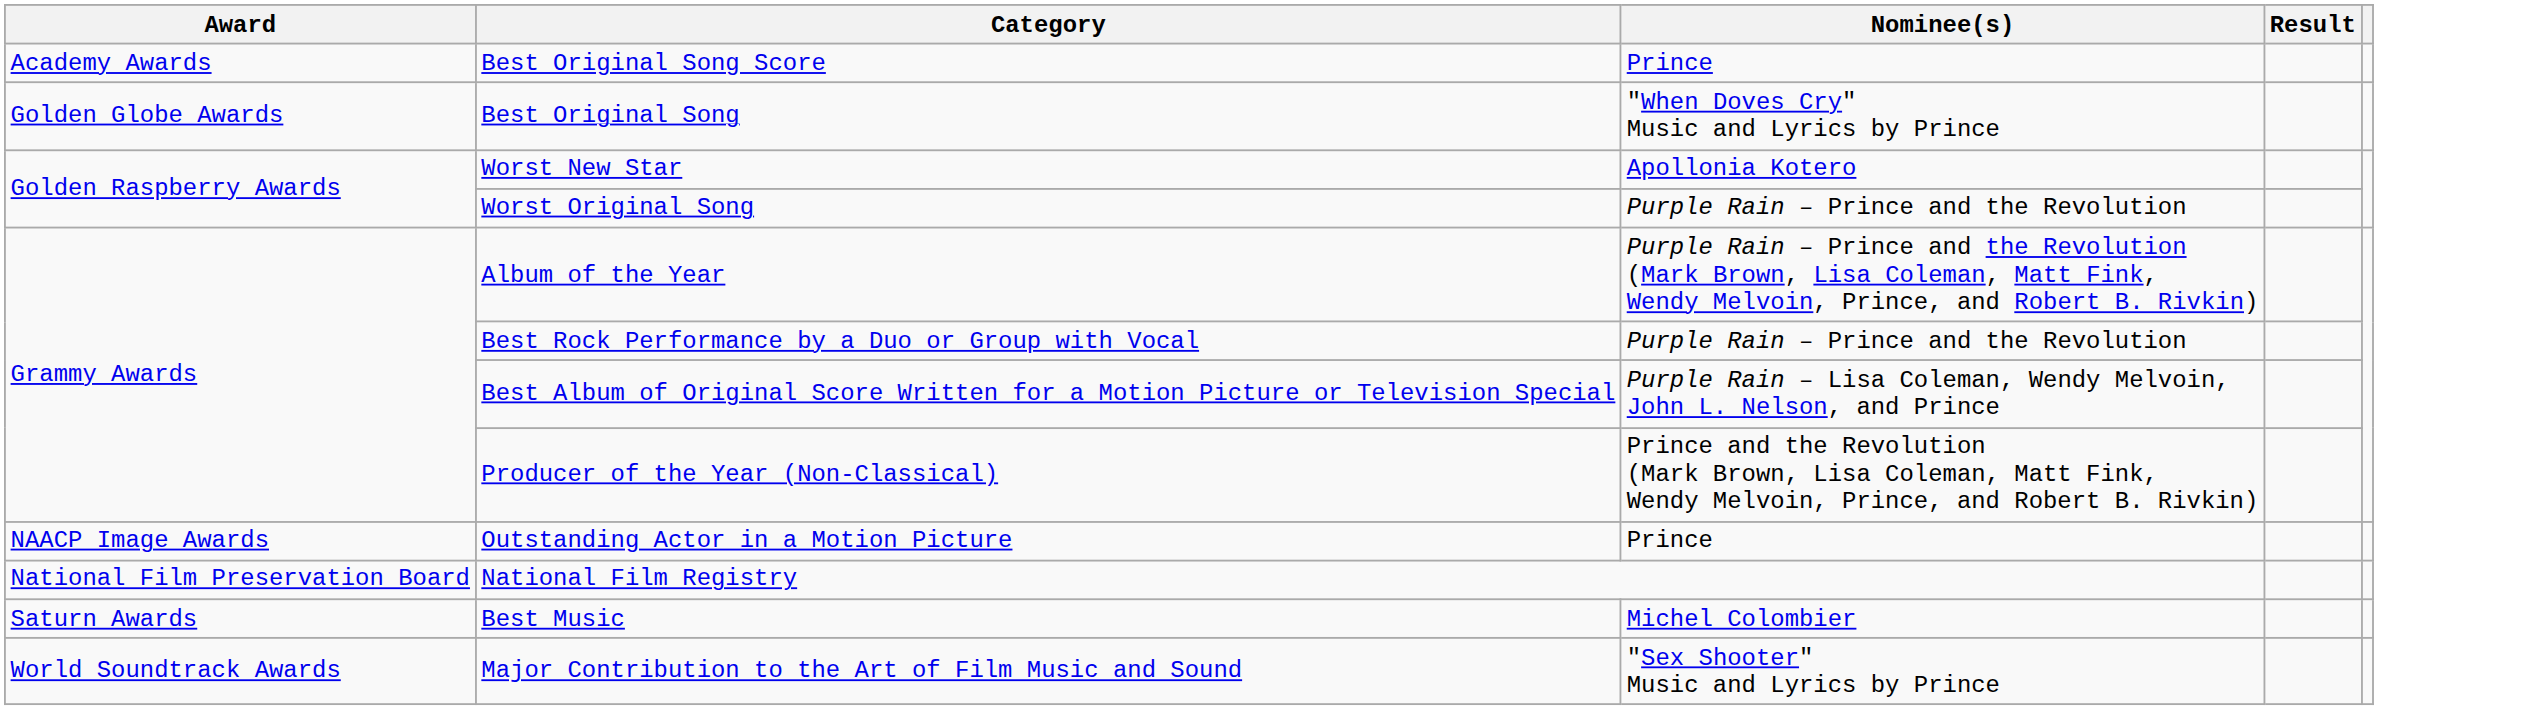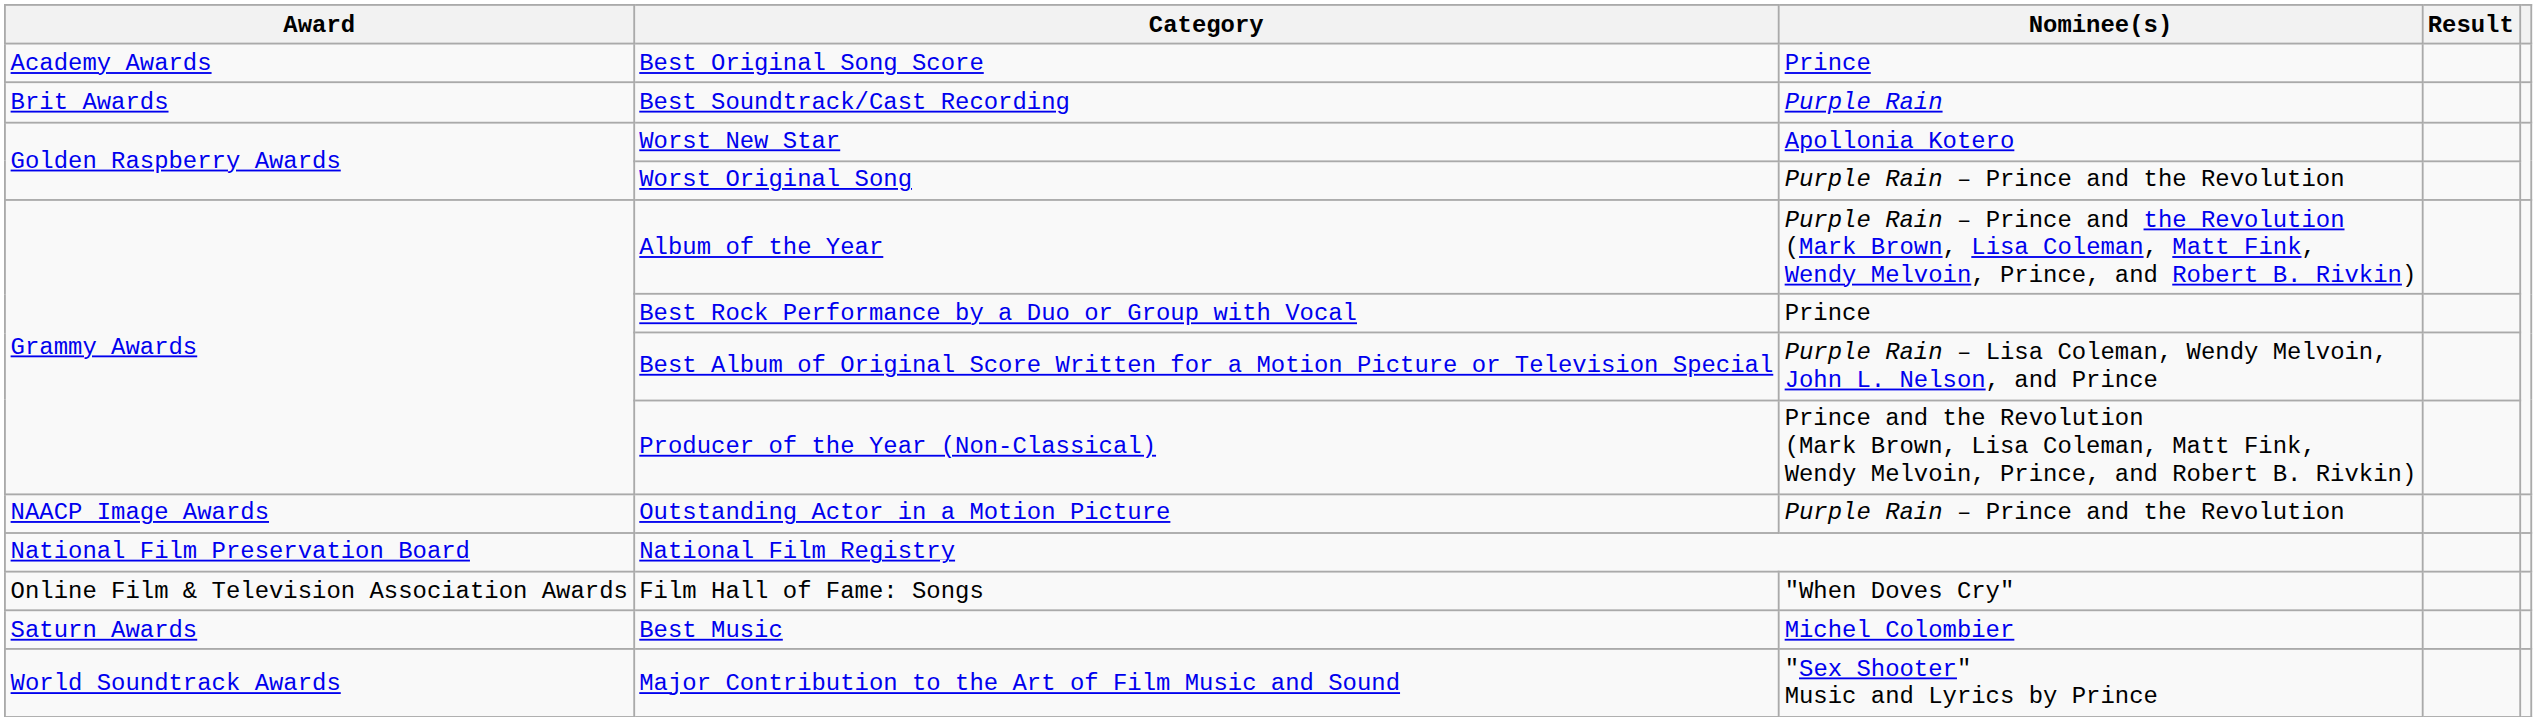+ row: Brit Awards | Best Soundtrack/Cast Recording | Purple Rain
- row: Golden Globe Awards | Best Original Song | "When Doves Cry" Music and Lyrics by Prince
Best Rock Performance by a Duo or Group with Vocal | Nominee(s): Purple Rain – Prince and the Revolution -> Prince
Outstanding Actor in a Motion Picture | Nominee(s): Prince -> Purple Rain – Prince and the Revolution
+ row: Online Film & Television Association Awards | Film Hall of Fame: Songs | "When Doves Cry"
